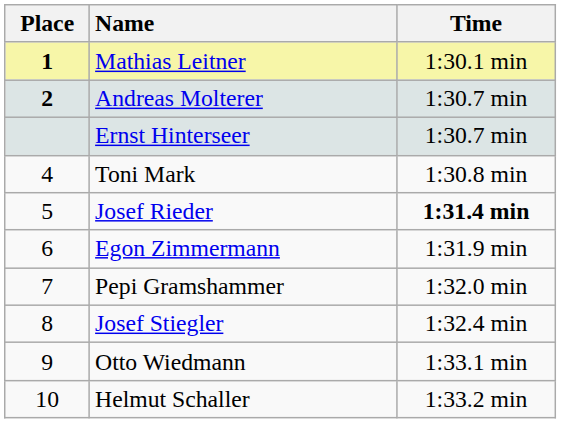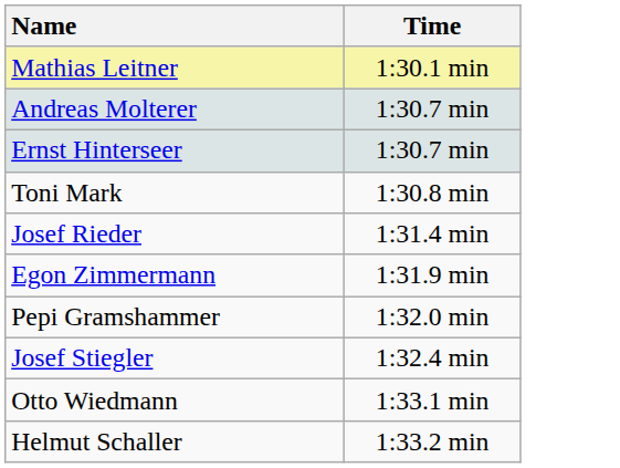- column: Place | 1 | 2 | 4 | 5 | 6 | 7 | 8 | 9 | 10
Josef Rieder | Time: bold -> normal
